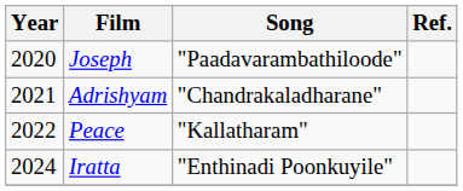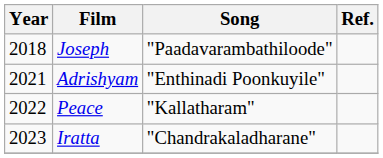Joseph | Year: 2020 -> 2018
Adrishyam | Song: "Chandrakaladharane" -> "Enthinadi Poonkuyile"
Iratta | Year: 2024 -> 2023
Iratta | Song: "Enthinadi Poonkuyile" -> "Chandrakaladharane"
